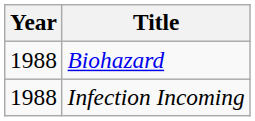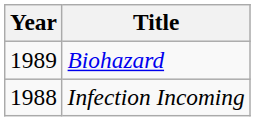Biohazard | Year: 1988 -> 1989
